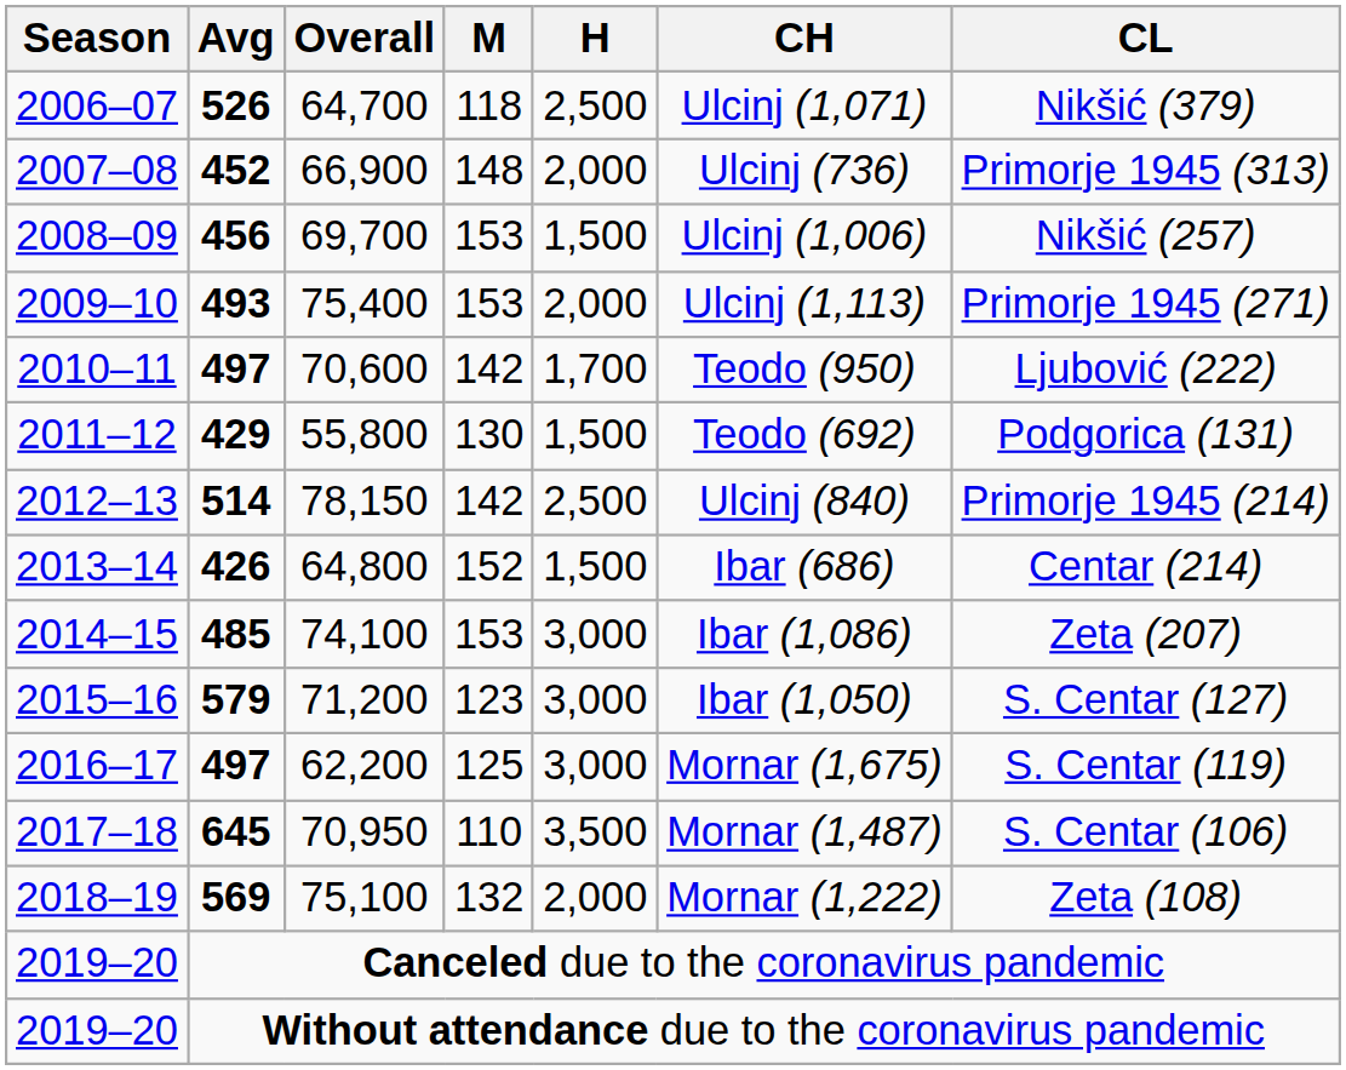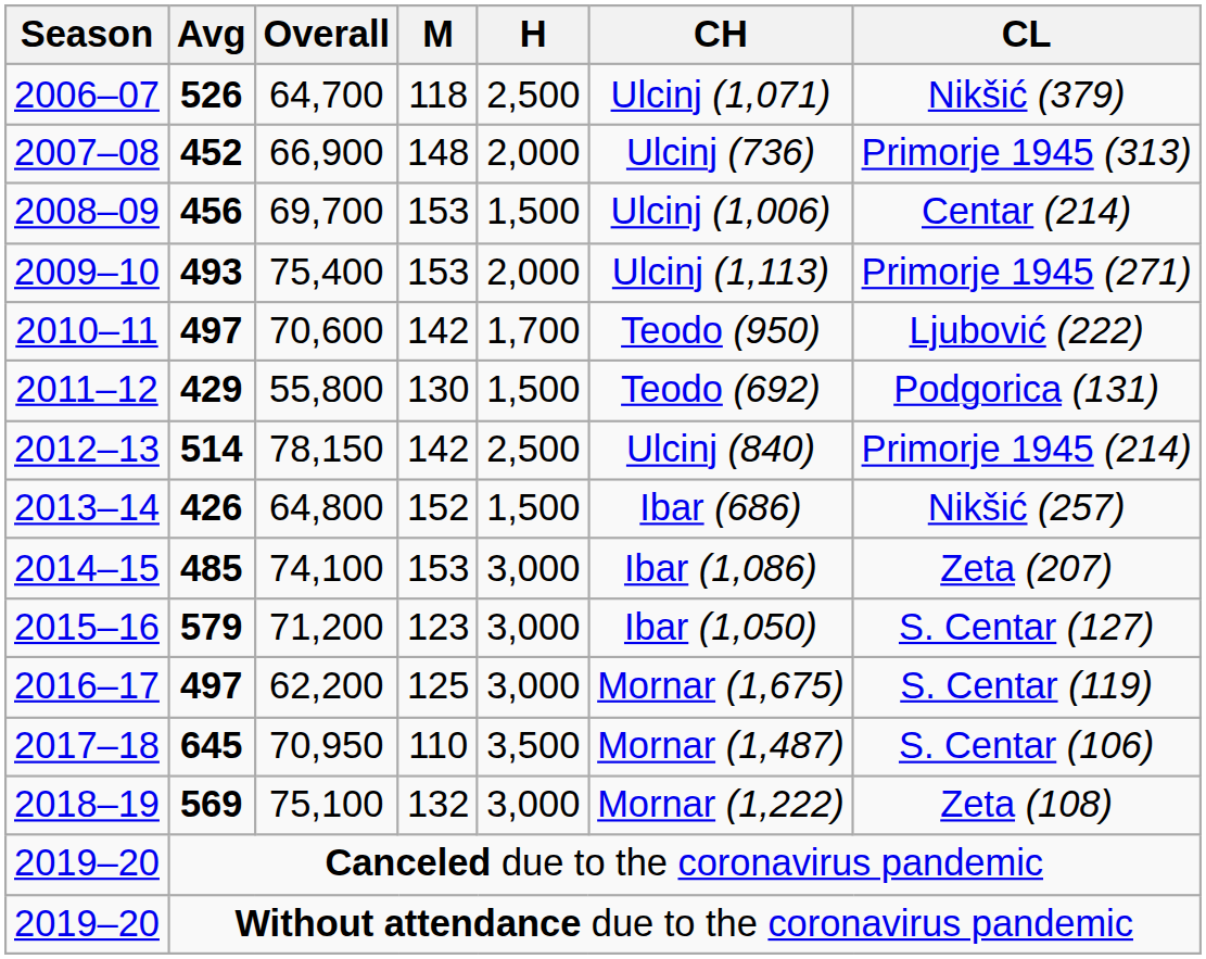69,700 | CL: Nikšić (257) -> Centar (214)
64,800 | CL: Centar (214) -> Nikšić (257)
75,100 | H: 2,000 -> 3,000
